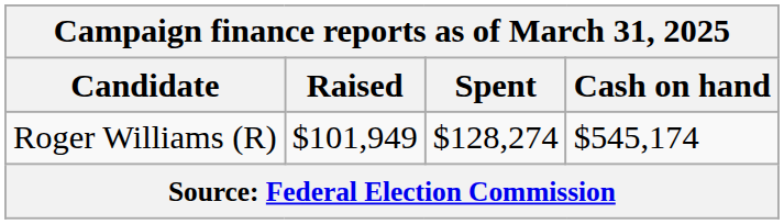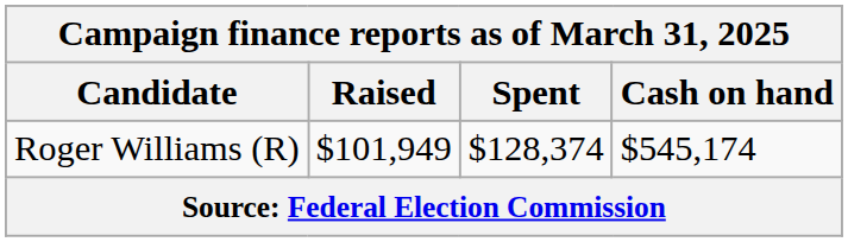Roger Williams (R) | Spent: $128,274 -> $128,374
